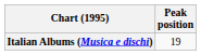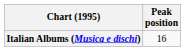Italian Albums (Musica e dischi) | Peak position: 19 -> 16
